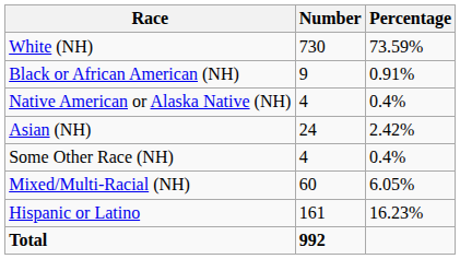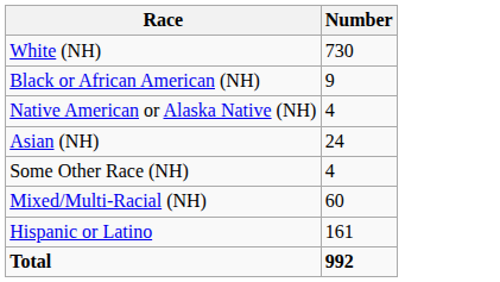- column: Percentage | 73.59% | 0.91% | 0.4% | 2.42% | 0.4% | 6.05% | 16.23%
